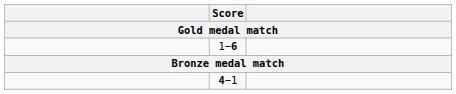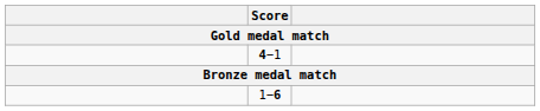rows swapped: 1−6 <-> 4−1
